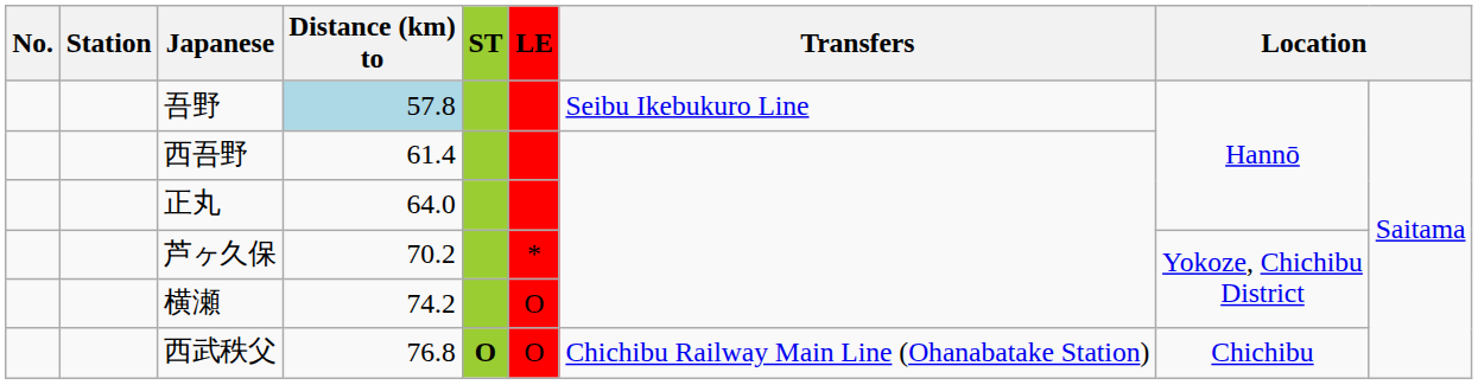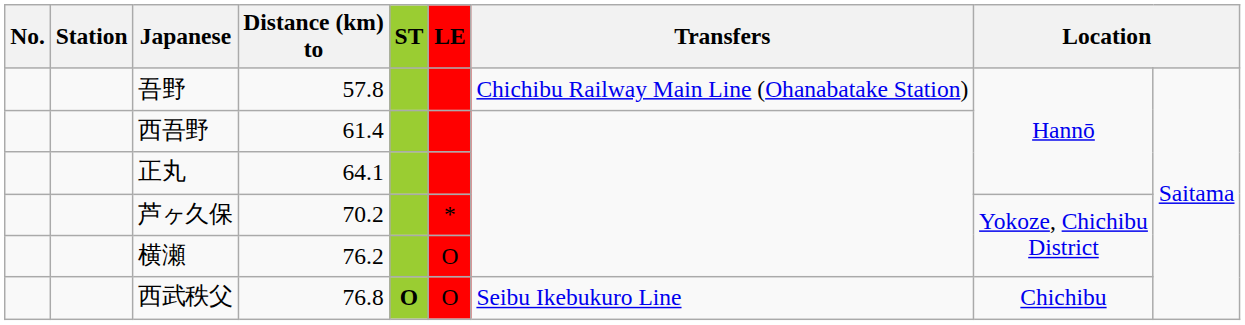吾野 | Distance (km) to: lightblue background -> no background
吾野 | Transfers: Seibu Ikebukuro Line -> Chichibu Railway Main Line (Ohanabatake Station)
正丸 | Distance (km) to: 64.0 -> 64.1
横瀬 | Distance (km) to: 74.2 -> 76.2
西武秩父 | Transfers: Chichibu Railway Main Line (Ohanabatake Station) -> Seibu Ikebukuro Line
